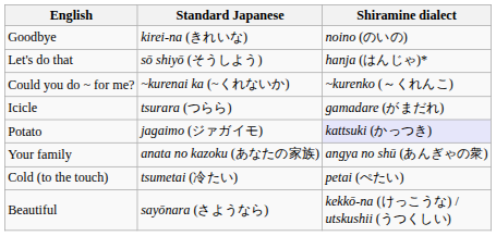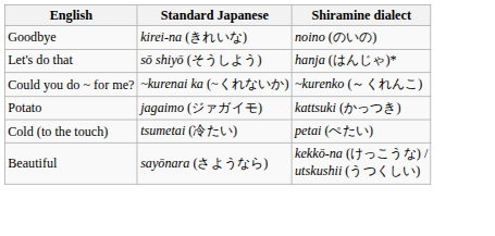- row: Icicle | tsurara (つらら) | gamadare (がまだれ)
Potato | Shiramine dialect: lavender background -> no background
- row: Your family | anata no kazoku (あなたの家族) | angya no shū (あんぎゃの衆)
